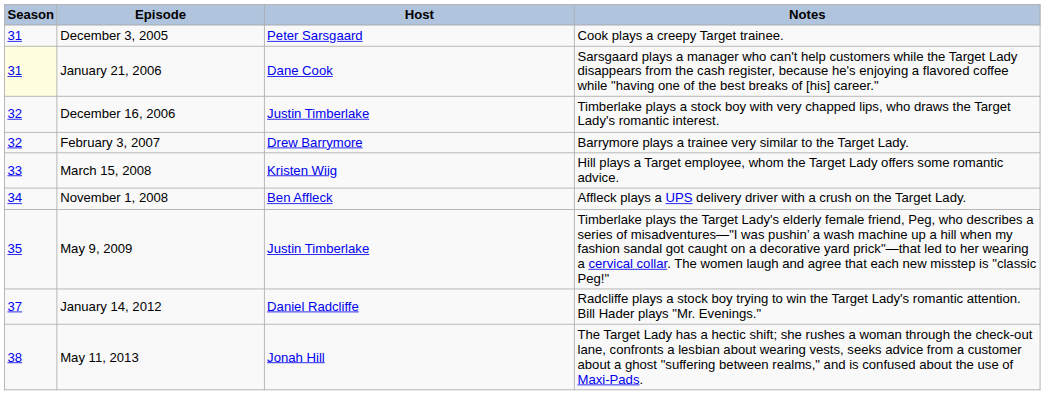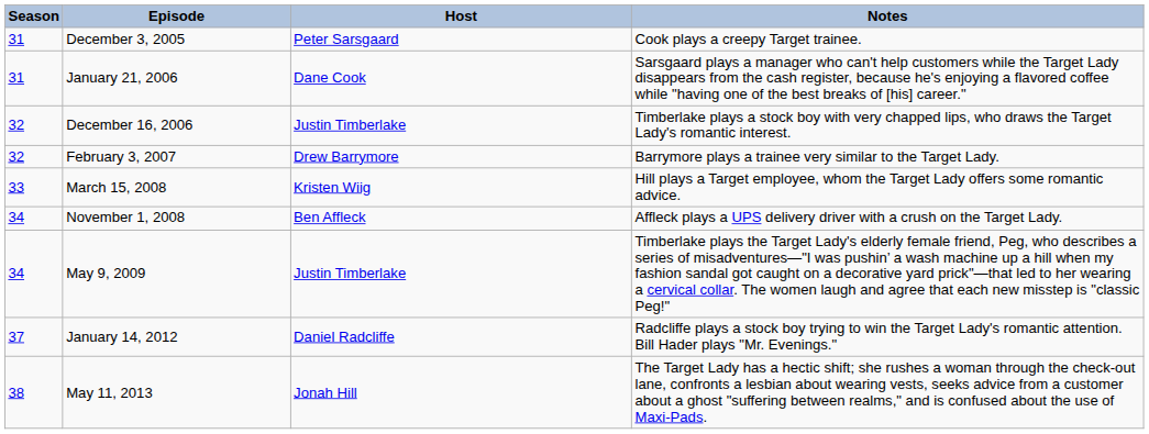January 21, 2006 | Season: lightyellow background -> no background
May 9, 2009 | Season: 35 -> 34
